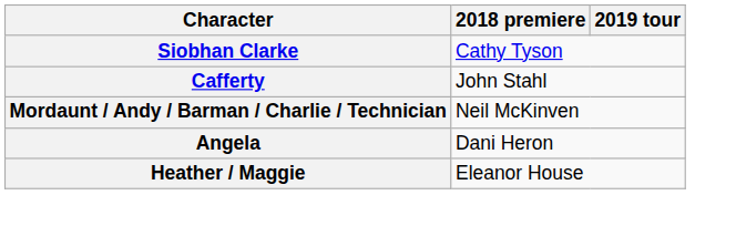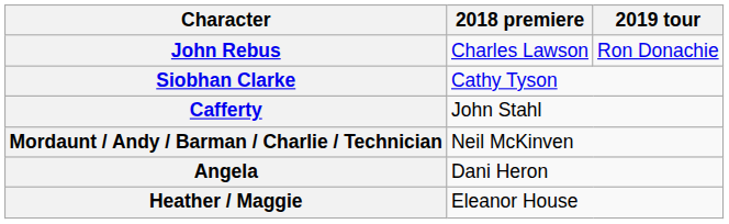+ row: John Rebus | Charles Lawson | Ron Donachie
